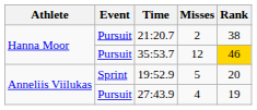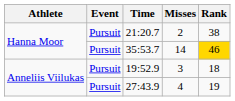35:53.7 | Misses: 12 -> 14
19:52.9 | Event: Sprint -> Pursuit
19:52.9 | Misses: 5 -> 3
19:52.9 | Rank: 20 -> 18
